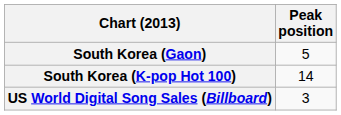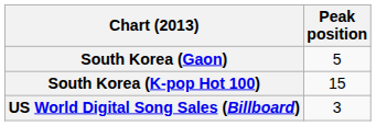South Korea (K-pop Hot 100) | Peak position: 14 -> 15
